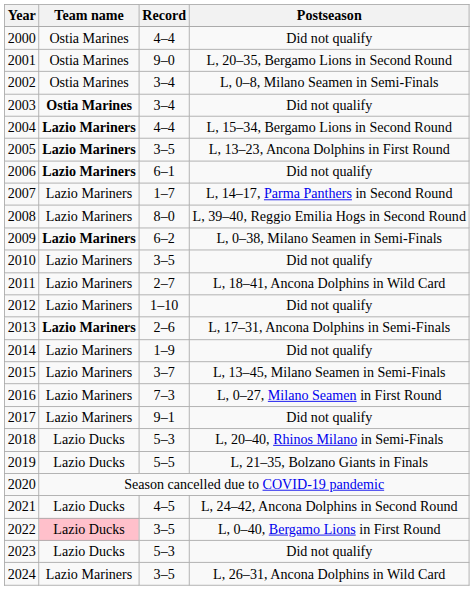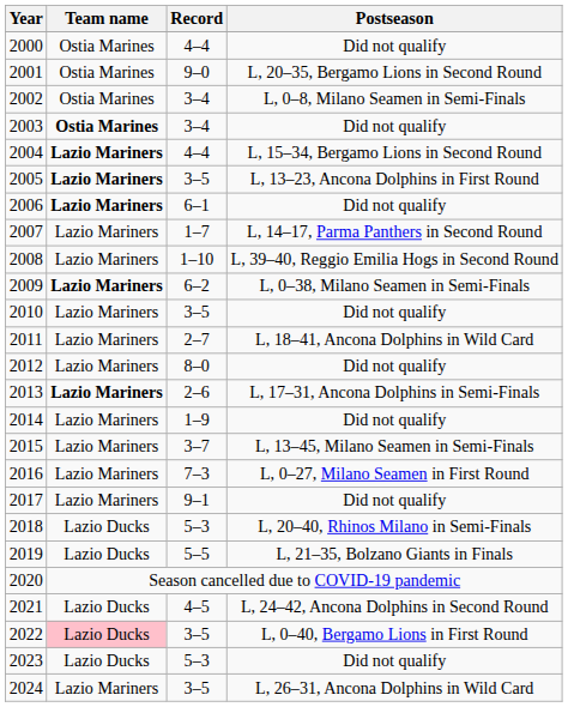2008 | Record: 8–0 -> 1–10
2012 | Record: 1–10 -> 8–0
